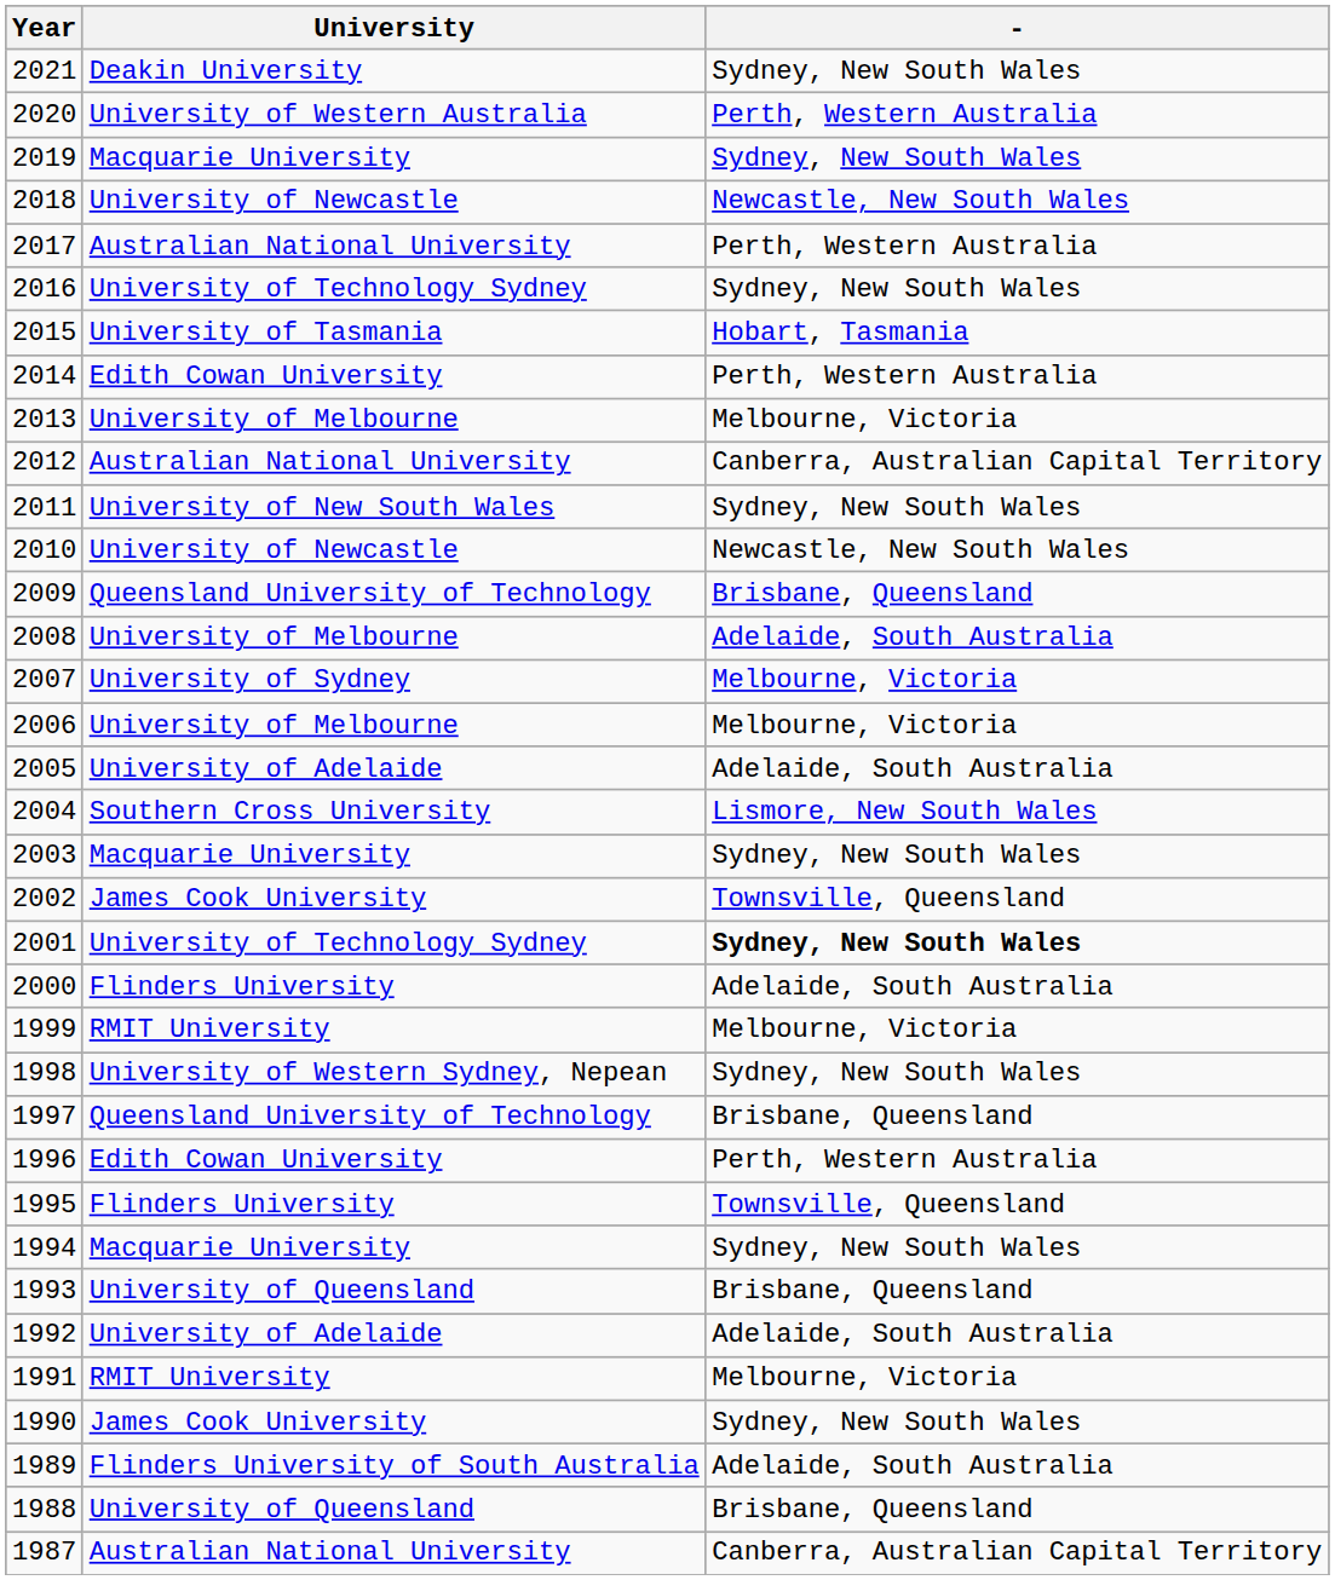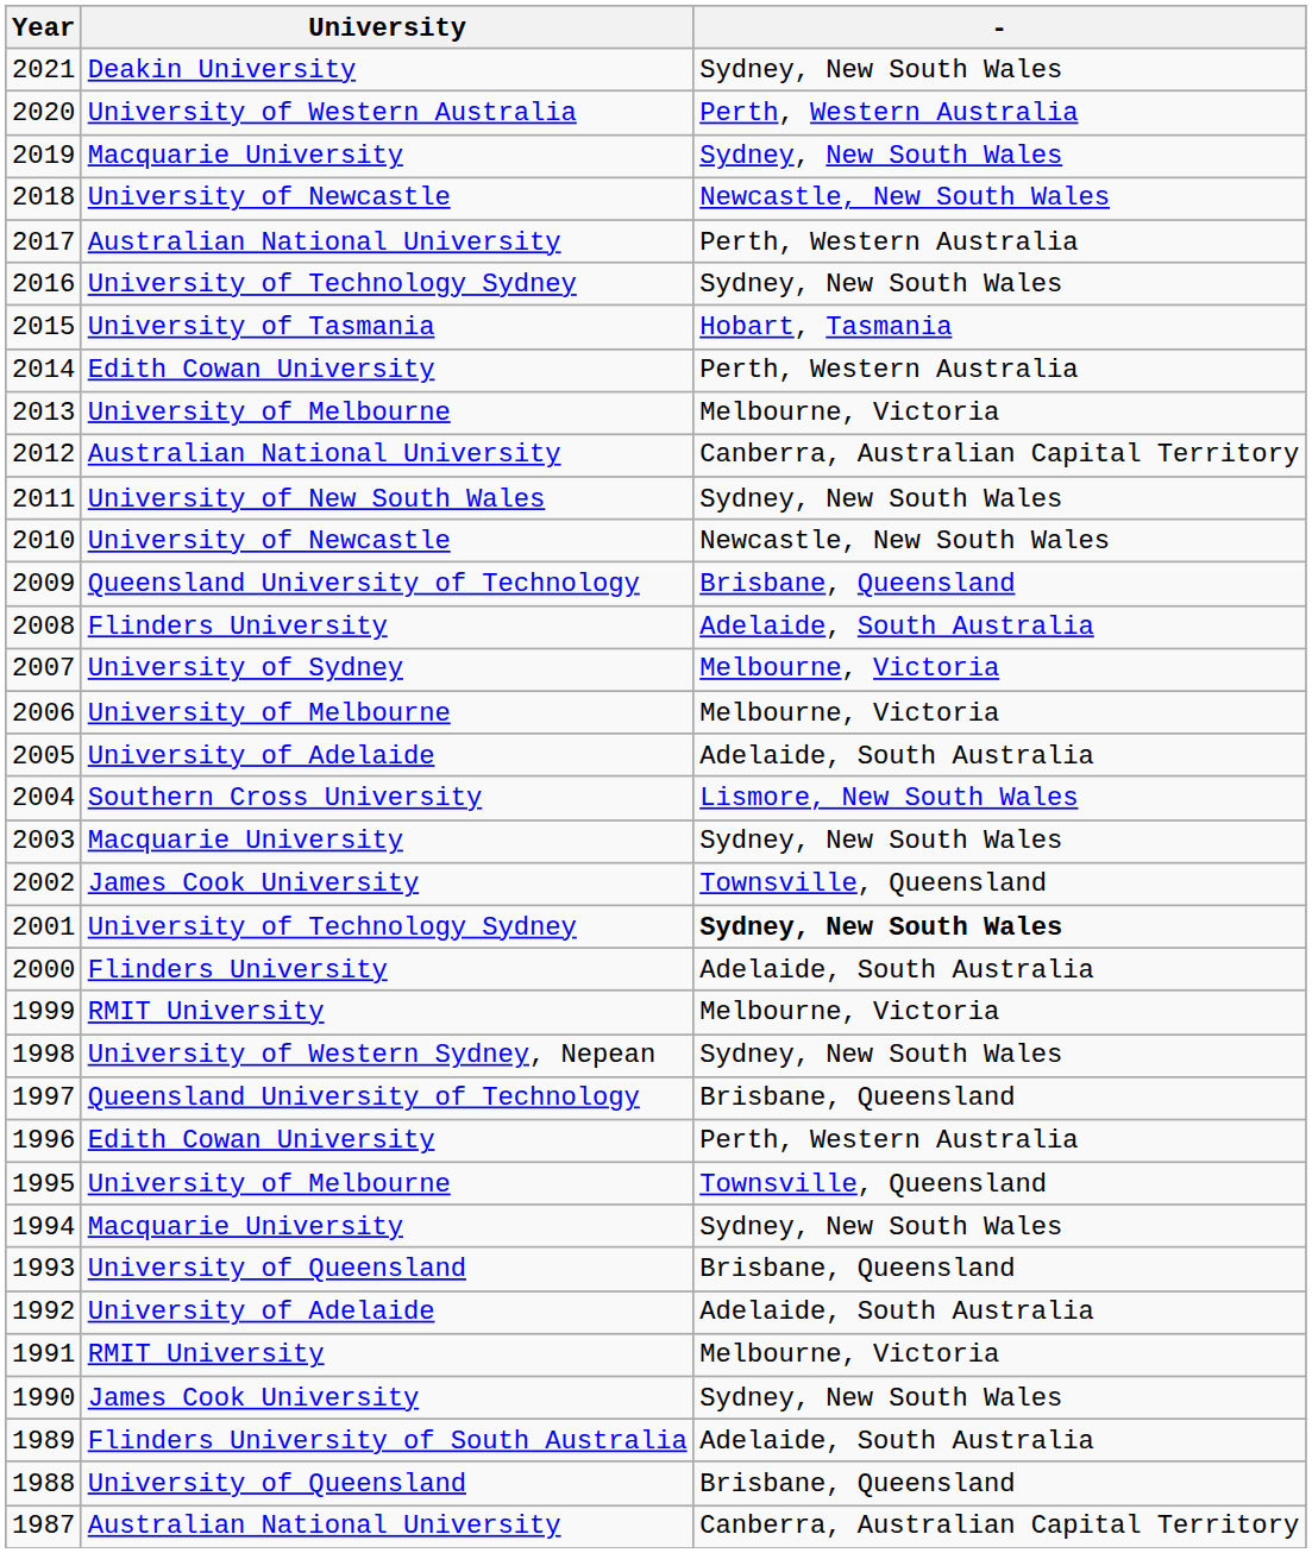2008 | University: University of Melbourne -> Flinders University
1995 | University: Flinders University -> University of Melbourne
